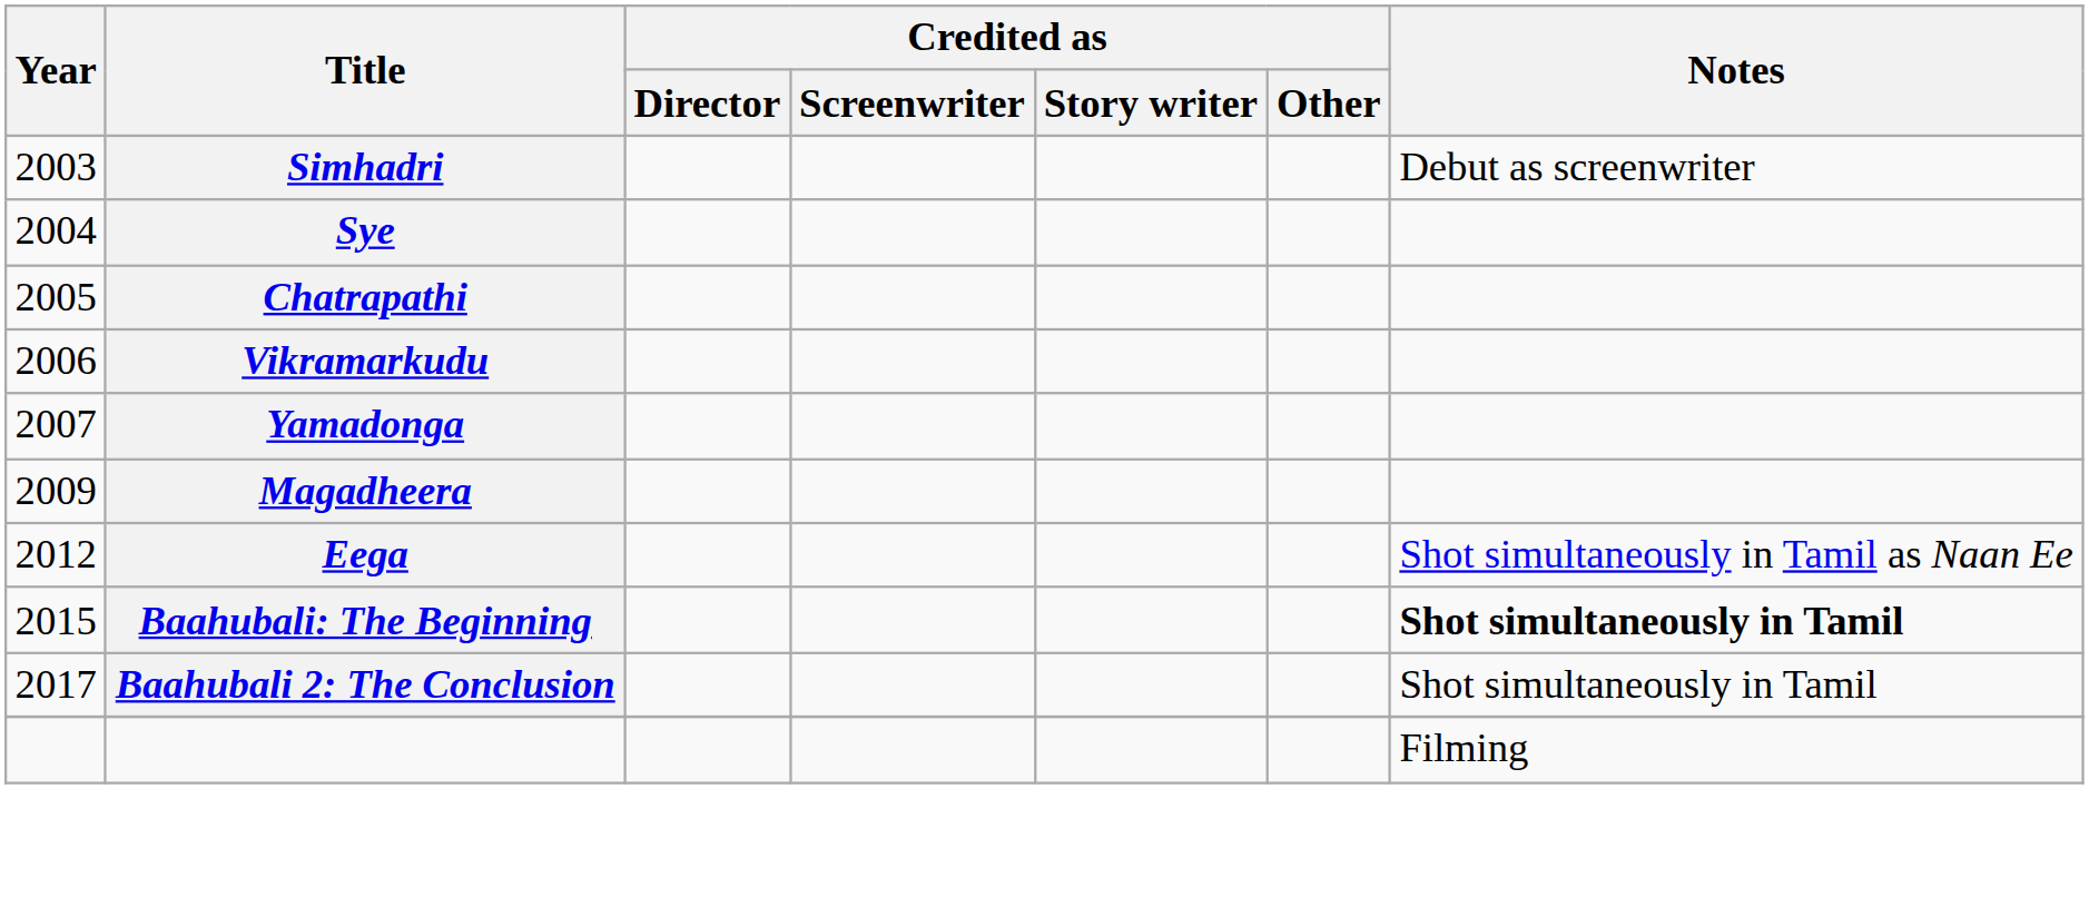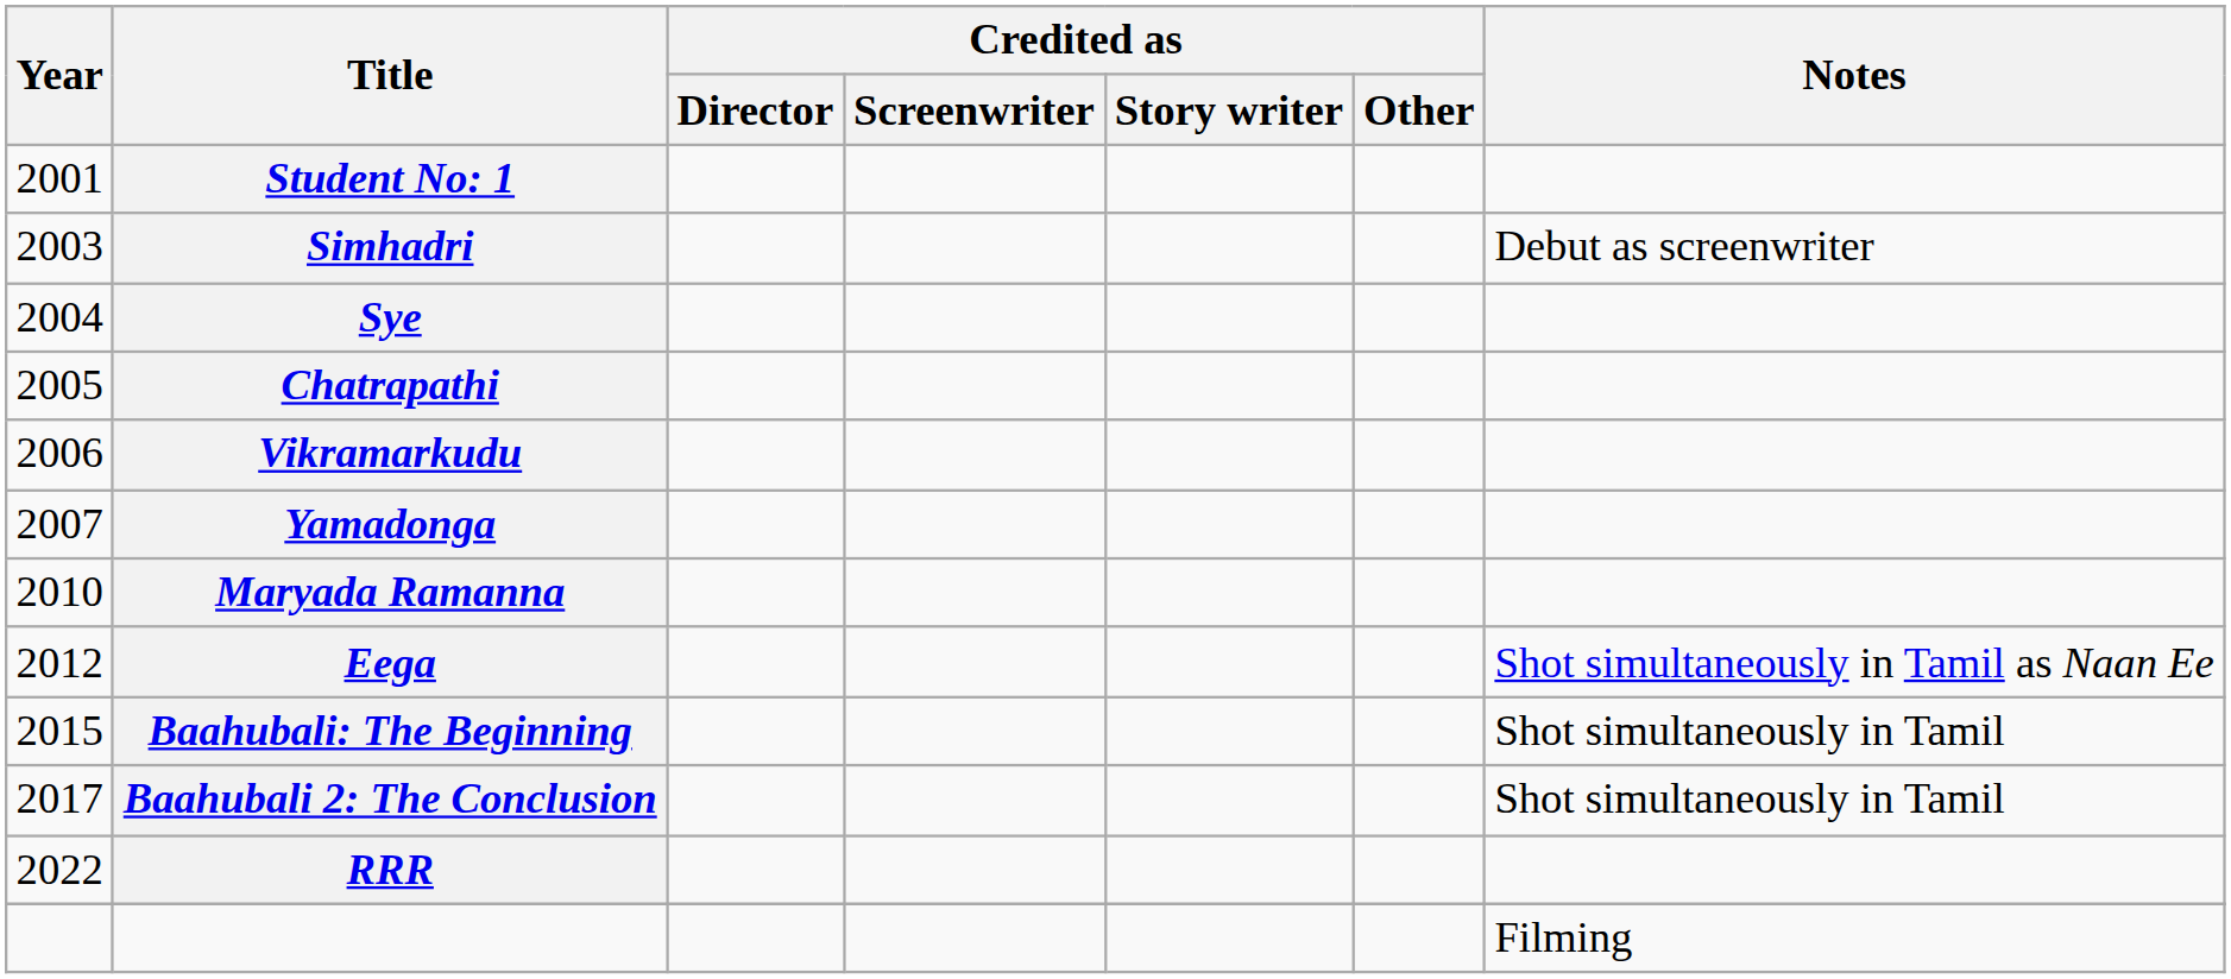+ row: 2001 | Student No: 1
- row: 2009 | Magadheera
+ row: 2010 | Maryada Ramanna
Baahubali: The Beginning | Notes: bold -> normal
+ row: 2022 | RRR
